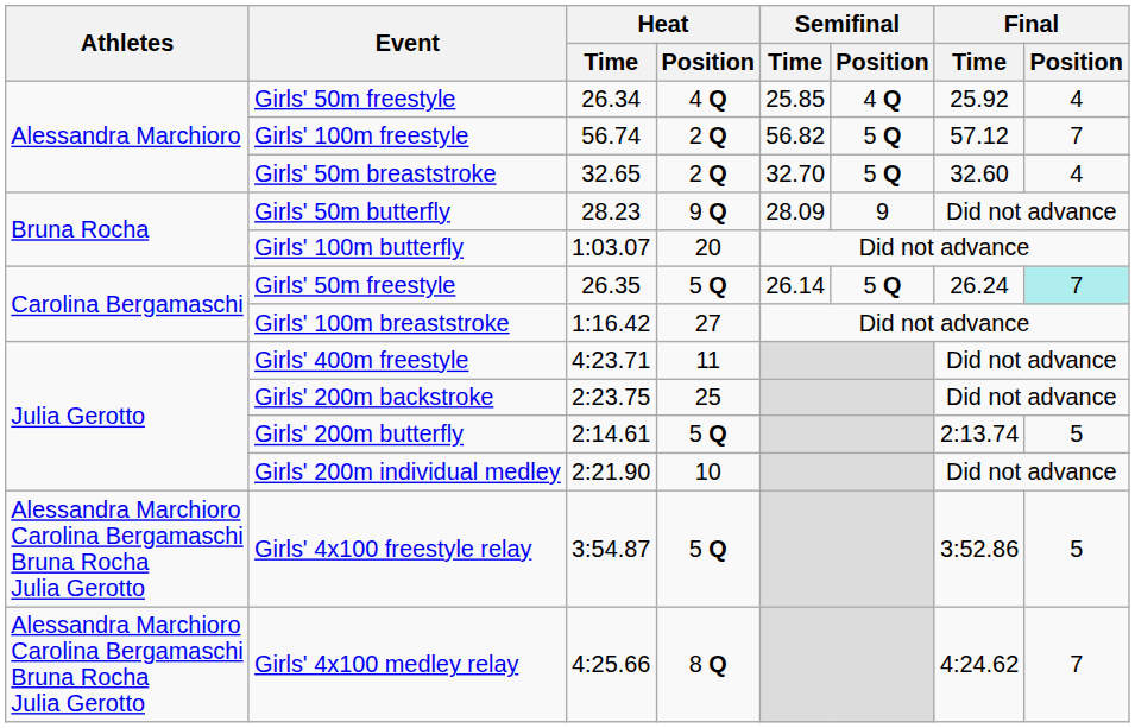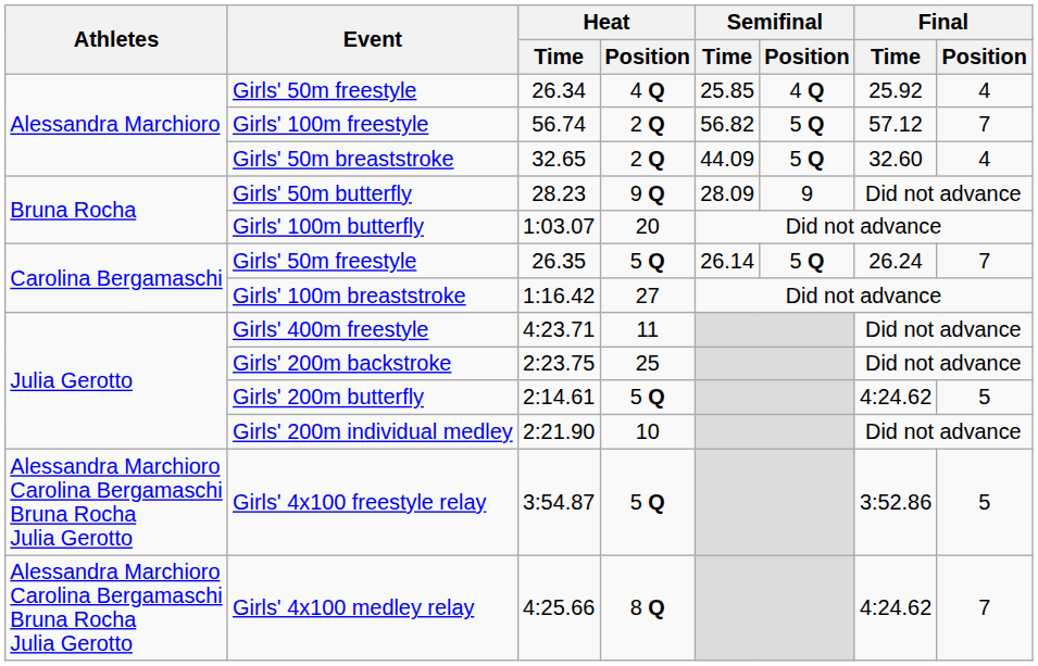Girls' 50m breaststroke | Semifinal / Time: 32.70 -> 44.09
Girls' 50m freestyle / 26.35 | Final / Position: paleturquoise background -> no background
Girls' 200m butterfly | Final / Time: 2:13.74 -> 4:24.62
